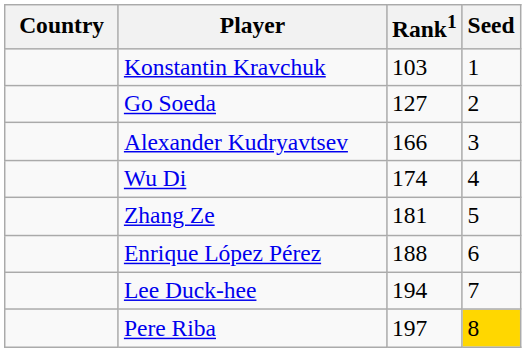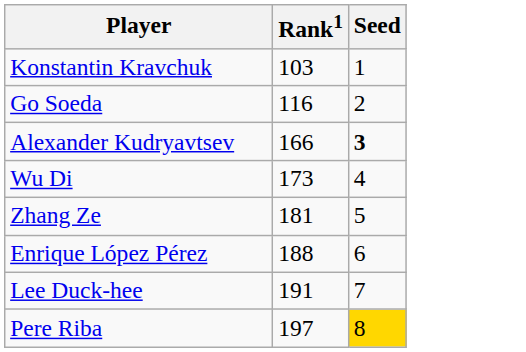- column: Country
Go Soeda | Rank1: 127 -> 116
Alexander Kudryavtsev | Seed: normal -> bold
Wu Di | Rank1: 174 -> 173
Lee Duck-hee | Rank1: 194 -> 191
